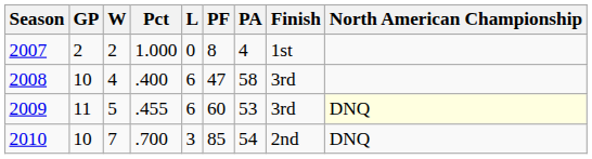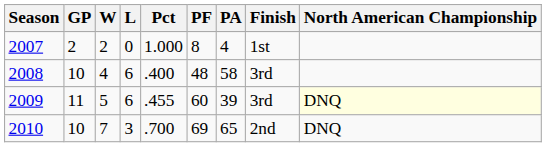columns swapped: L <-> Pct
2008 | PF: 47 -> 48
2009 | PA: 53 -> 39
2010 | PF: 85 -> 69
2010 | PA: 54 -> 65
